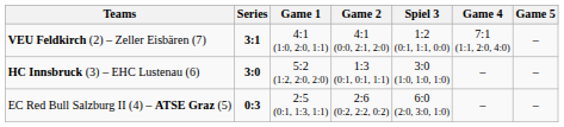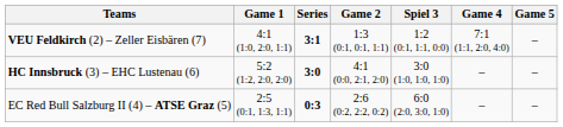columns swapped: Series <-> Game 1
VEU Feldkirch (2) – Zeller Eisbären (7) | Game 2: 4:1 (0:0, 2:1, 2:0) -> 1:3 (0:1, 0:1, 1:1)
HC Innsbruck (3) – EHC Lustenau (6) | Game 2: 1:3 (0:1, 0:1, 1:1) -> 4:1 (0:0, 2:1, 2:0)
